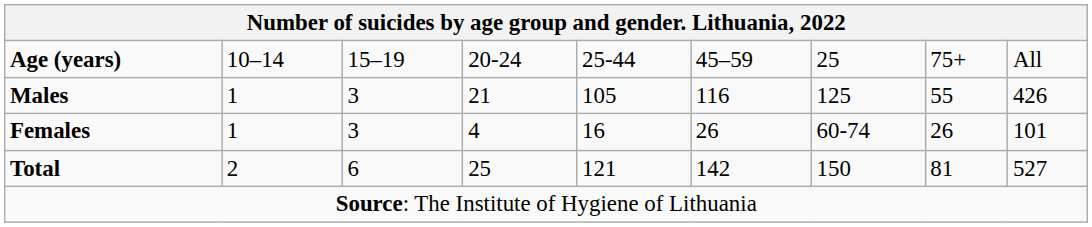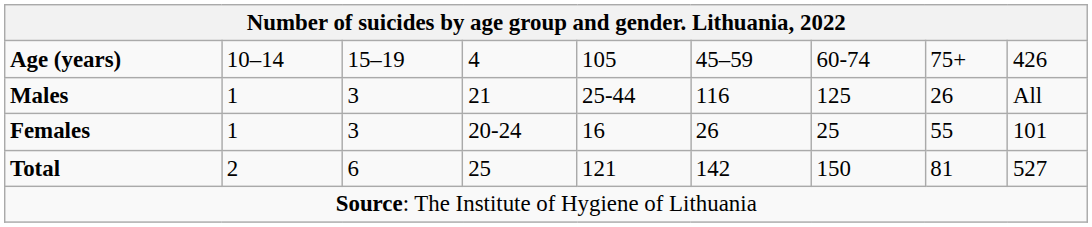Age (years) | column 4: 20-24 -> 4
Age (years) | column 5: 25-44 -> 105
Age (years) | column 7: 25 -> 60-74
Age (years) | column 9: All -> 426
Males | column 5: 105 -> 25-44
Males | column 8: 55 -> 26
Males | column 9: 426 -> All
Females | column 4: 4 -> 20-24
Females | column 7: 60-74 -> 25
Females | column 8: 26 -> 55
